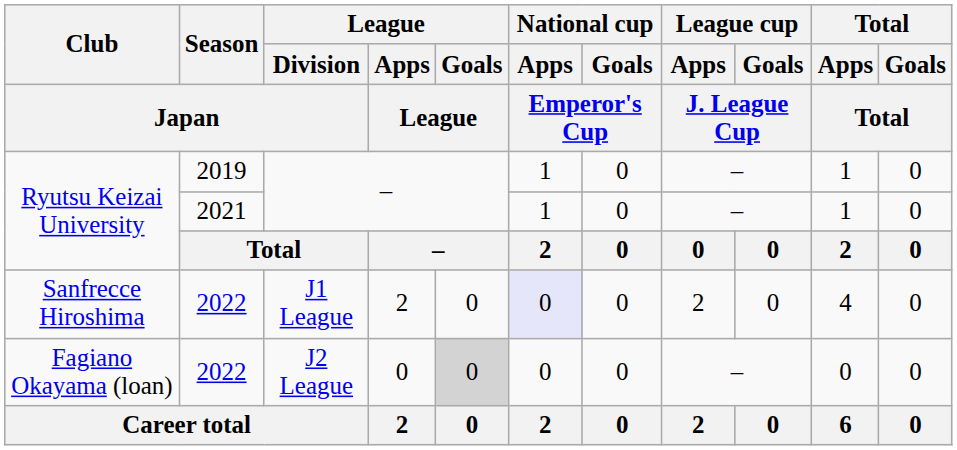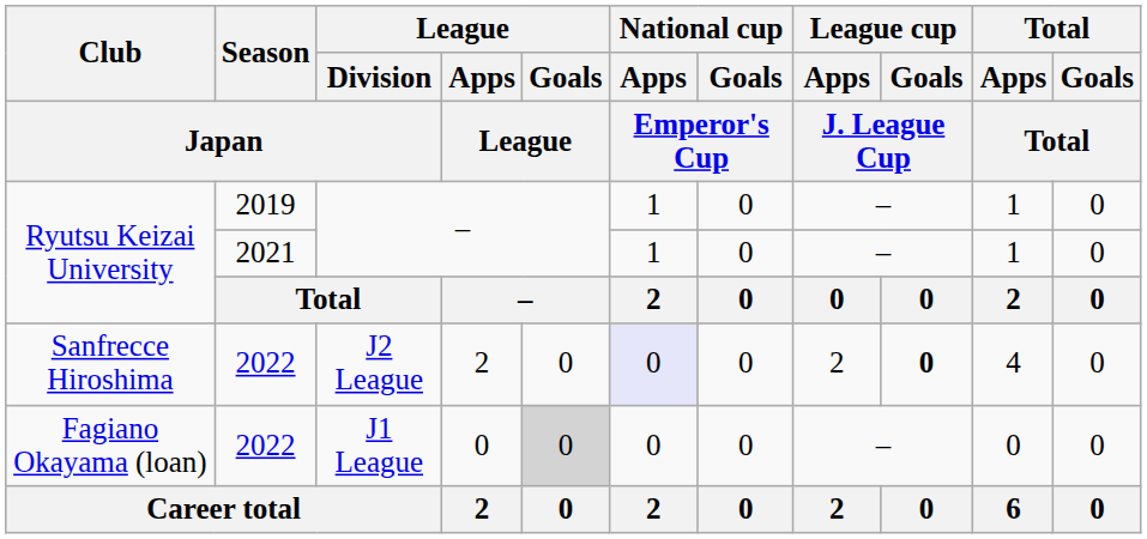Sanfrecce Hiroshima | League / Division / Japan: J1 League -> J2 League
Sanfrecce Hiroshima | League cup / Goals / J. League Cup: normal -> bold
Fagiano Okayama (loan) | League / Division / Japan: J2 League -> J1 League
